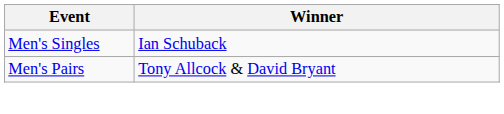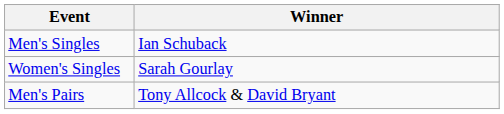+ row: Women's Singles | Sarah Gourlay
